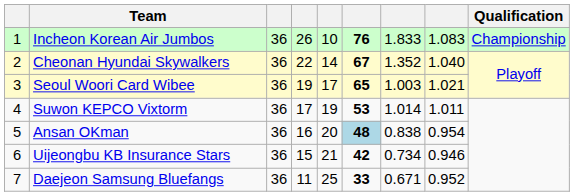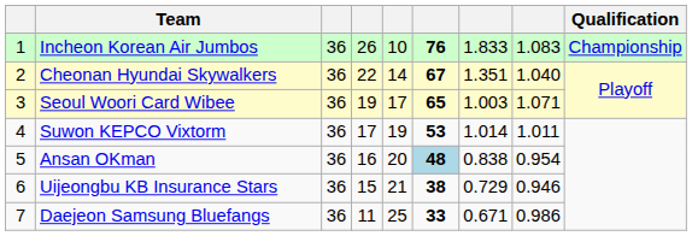Cheonan Hyundai Skywalkers | column 7: 1.352 -> 1.351
Seoul Woori Card Wibee | column 8: 1.021 -> 1.071
Uijeongbu KB Insurance Stars | column 6: 42 -> 38
Uijeongbu KB Insurance Stars | column 7: 0.734 -> 0.729
Daejeon Samsung Bluefangs | column 8: 0.952 -> 0.986
